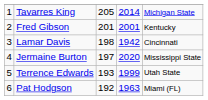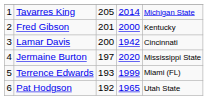Fred Gibson | column 4: 2001 -> 2000
Lamar Davis | column 3: 198 -> 200
Terrence Edwards | column 5: Utah State -> Miami (FL)
Pat Hodgson | column 4: 1963 -> 1965
Pat Hodgson | column 5: Miami (FL) -> Utah State
